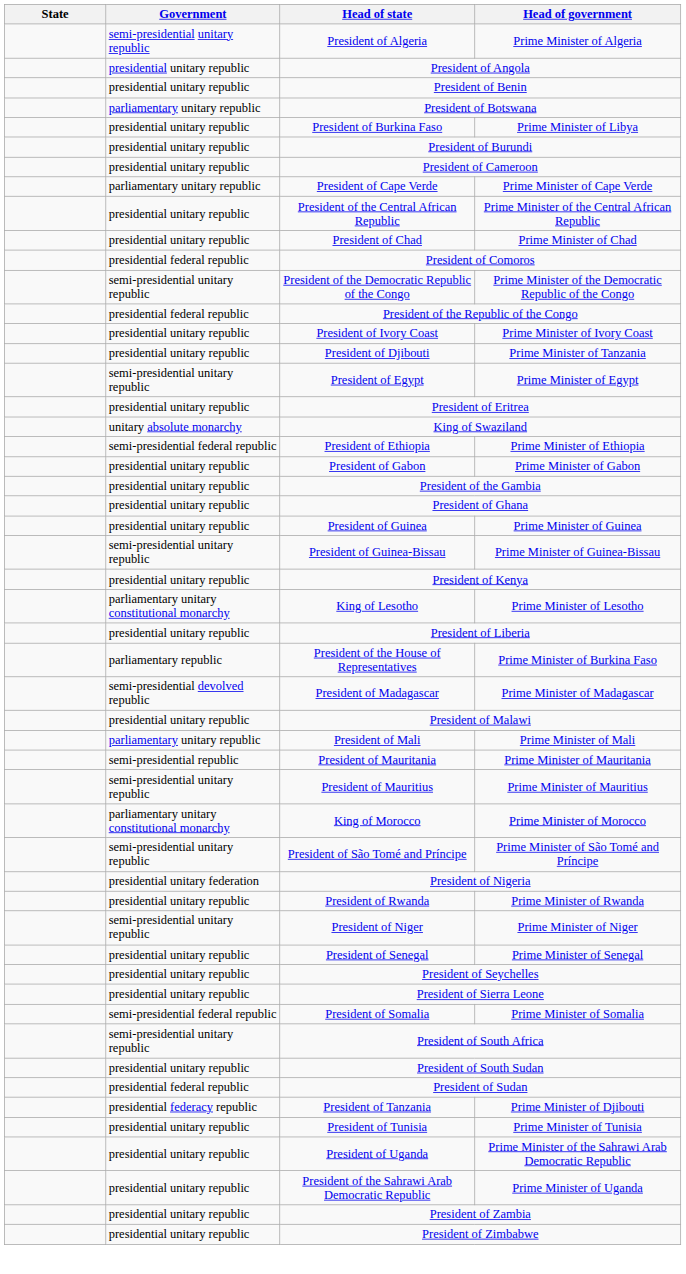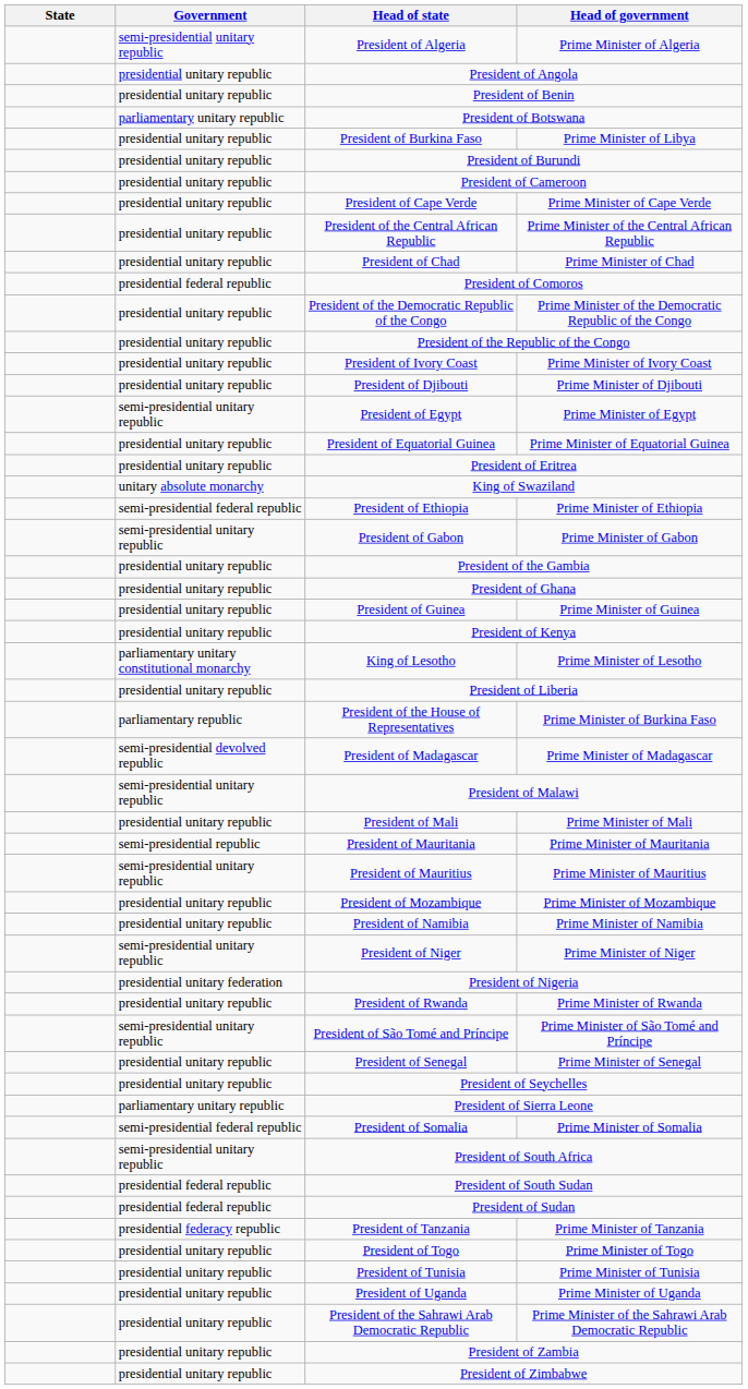President of Cape Verde | Government: parliamentary unitary republic -> presidential unitary republic
President of the Democratic Republic of the Congo | Government: semi-presidential unitary republic -> presidential unitary republic
President of the Republic of the Congo | Government: presidential federal republic -> presidential unitary republic
President of Djibouti | Head of government: Prime Minister of Tanzania -> Prime Minister of Djibouti
+ row: presidential unitary republic | President of Equatorial Guinea | Prime Minister of Equatorial Guinea
President of Gabon | Government: presidential unitary republic -> semi-presidential unitary republic
- row: semi-presidential unitary republic | President of Guinea-Bissau | Prime Minister of Guinea-Bissau
President of Malawi | Government: presidential unitary republic -> semi-presidential unitary republic
President of Mali | Government: parliamentary unitary republic -> presidential unitary republic
- row: parliamentary unitary constitutional monarchy | King of Morocco | Prime Minister of Morocco
+ row: presidential unitary republic | President of Mozambique | Prime Minister of Mozambique
+ row: presidential unitary republic | President of Namibia | Prime Minister of Namibia
rows swapped: President of Niger <-> President of São Tomé and Príncipe
President of Sierra Leone | Government: presidential unitary republic -> parliamentary unitary republic
President of South Sudan | Government: presidential unitary republic -> presidential federal republic
President of Tanzania | Head of government: Prime Minister of Djibouti -> Prime Minister of Tanzania
+ row: presidential unitary republic | President of Togo | Prime Minister of Togo
President of Uganda | Head of government: Prime Minister of the Sahrawi Arab Democratic Republic -> Prime Minister of Uganda
President of the Sahrawi Arab Democratic Republic | Head of government: Prime Minister of Uganda -> Prime Minister of the Sahrawi Arab Democratic Republic
